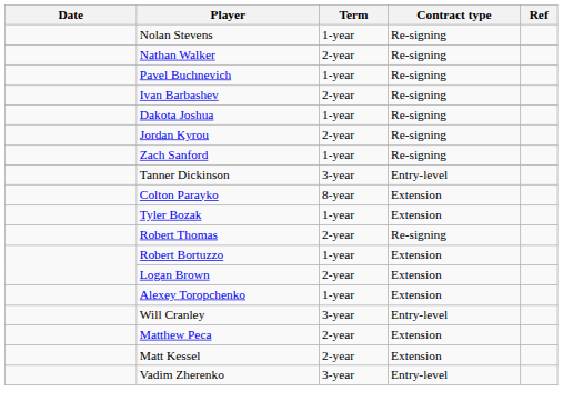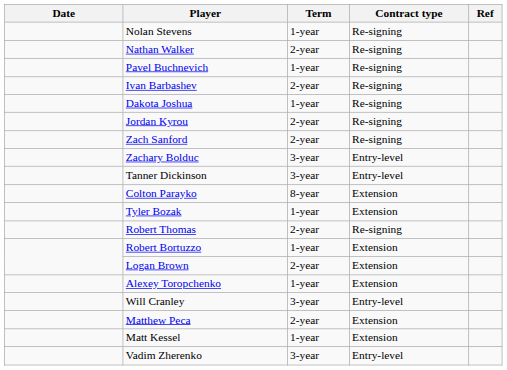Zach Sanford | Term: 1-year -> 2-year
+ row: Zachary Bolduc | 3-year | Entry-level
Matt Kessel | Term: 2-year -> 1-year
